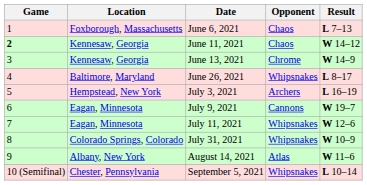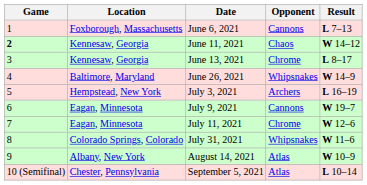June 6, 2021 | Opponent: Chaos -> Cannons
June 13, 2021 | Result: W 14–9 -> L 8–17
June 26, 2021 | Result: L 8–17 -> W 14–9
July 11, 2021 | Opponent: Whipsnakes -> Chrome
July 31, 2021 | Result: W 10–9 -> W 11–6
August 14, 2021 | Result: W 11–6 -> W 10–9
September 5, 2021 | Opponent: Whipsnakes -> Atlas
